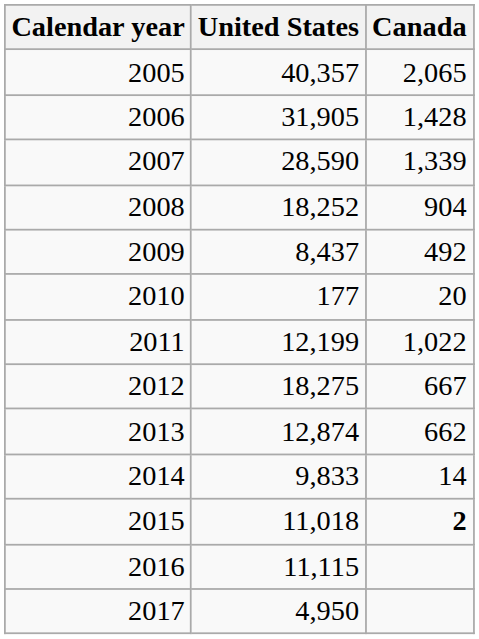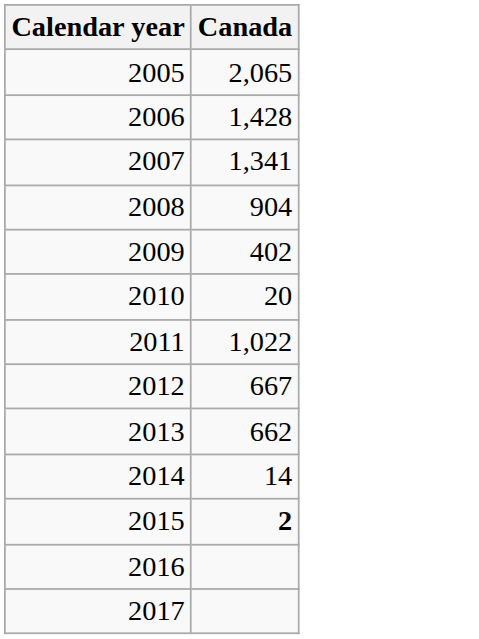- column: United States | 40,357 | 31,905 | 28,590 | 18,252 | 8,437 | 177 | 12,199 | 18,275 | 12,874 | 9,833 | 11,018 | 11,115 | 4,950
2007 | Canada: 1,339 -> 1,341
2009 | Canada: 492 -> 402
